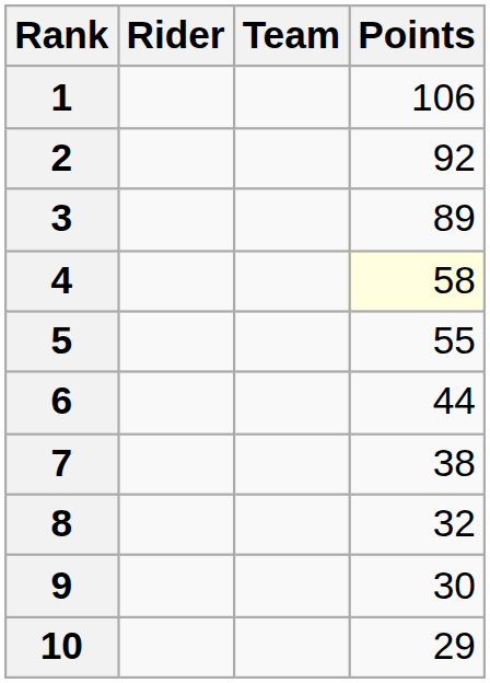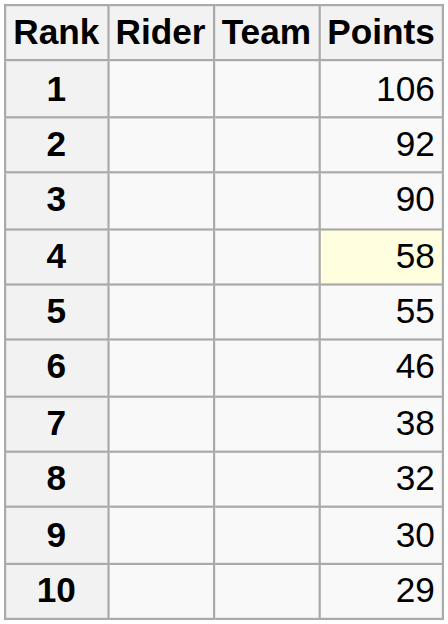3 | Points: 89 -> 90
6 | Points: 44 -> 46
